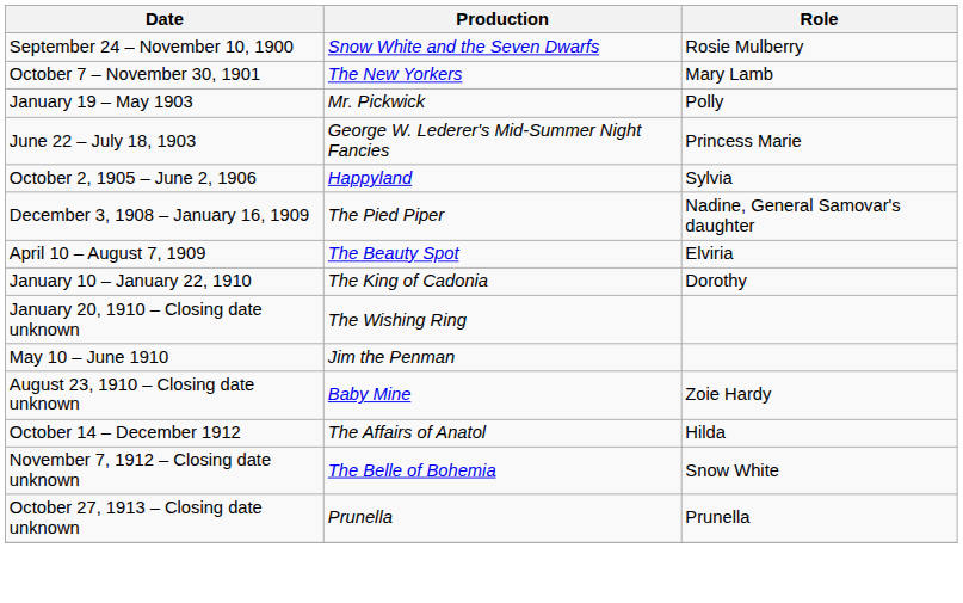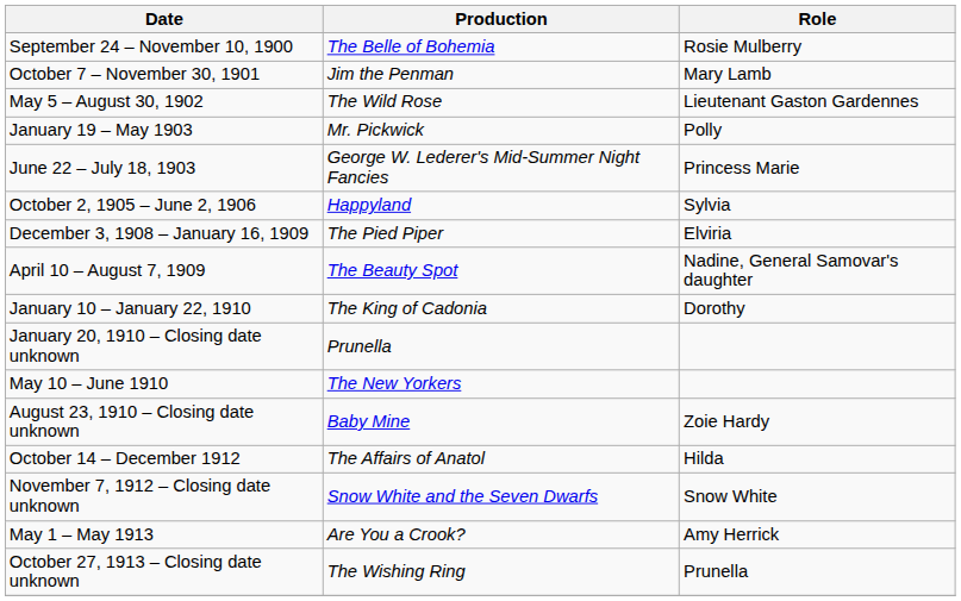September 24 – November 10, 1900 | Production: Snow White and the Seven Dwarfs -> The Belle of Bohemia
October 7 – November 30, 1901 | Production: The New Yorkers -> Jim the Penman
+ row: May 5 – August 30, 1902 | The Wild Rose | Lieutenant Gaston Gardennes
December 3, 1908 – January 16, 1909 | Role: Nadine, General Samovar's daughter -> Elviria
April 10 – August 7, 1909 | Role: Elviria -> Nadine, General Samovar's daughter
January 20, 1910 – Closing date unknown | Production: The Wishing Ring -> Prunella
May 10 – June 1910 | Production: Jim the Penman -> The New Yorkers
November 7, 1912 – Closing date unknown | Production: The Belle of Bohemia -> Snow White and the Seven Dwarfs
+ row: May 1 – May 1913 | Are You a Crook? | Amy Herrick
October 27, 1913 – Closing date unknown | Production: Prunella -> The Wishing Ring
